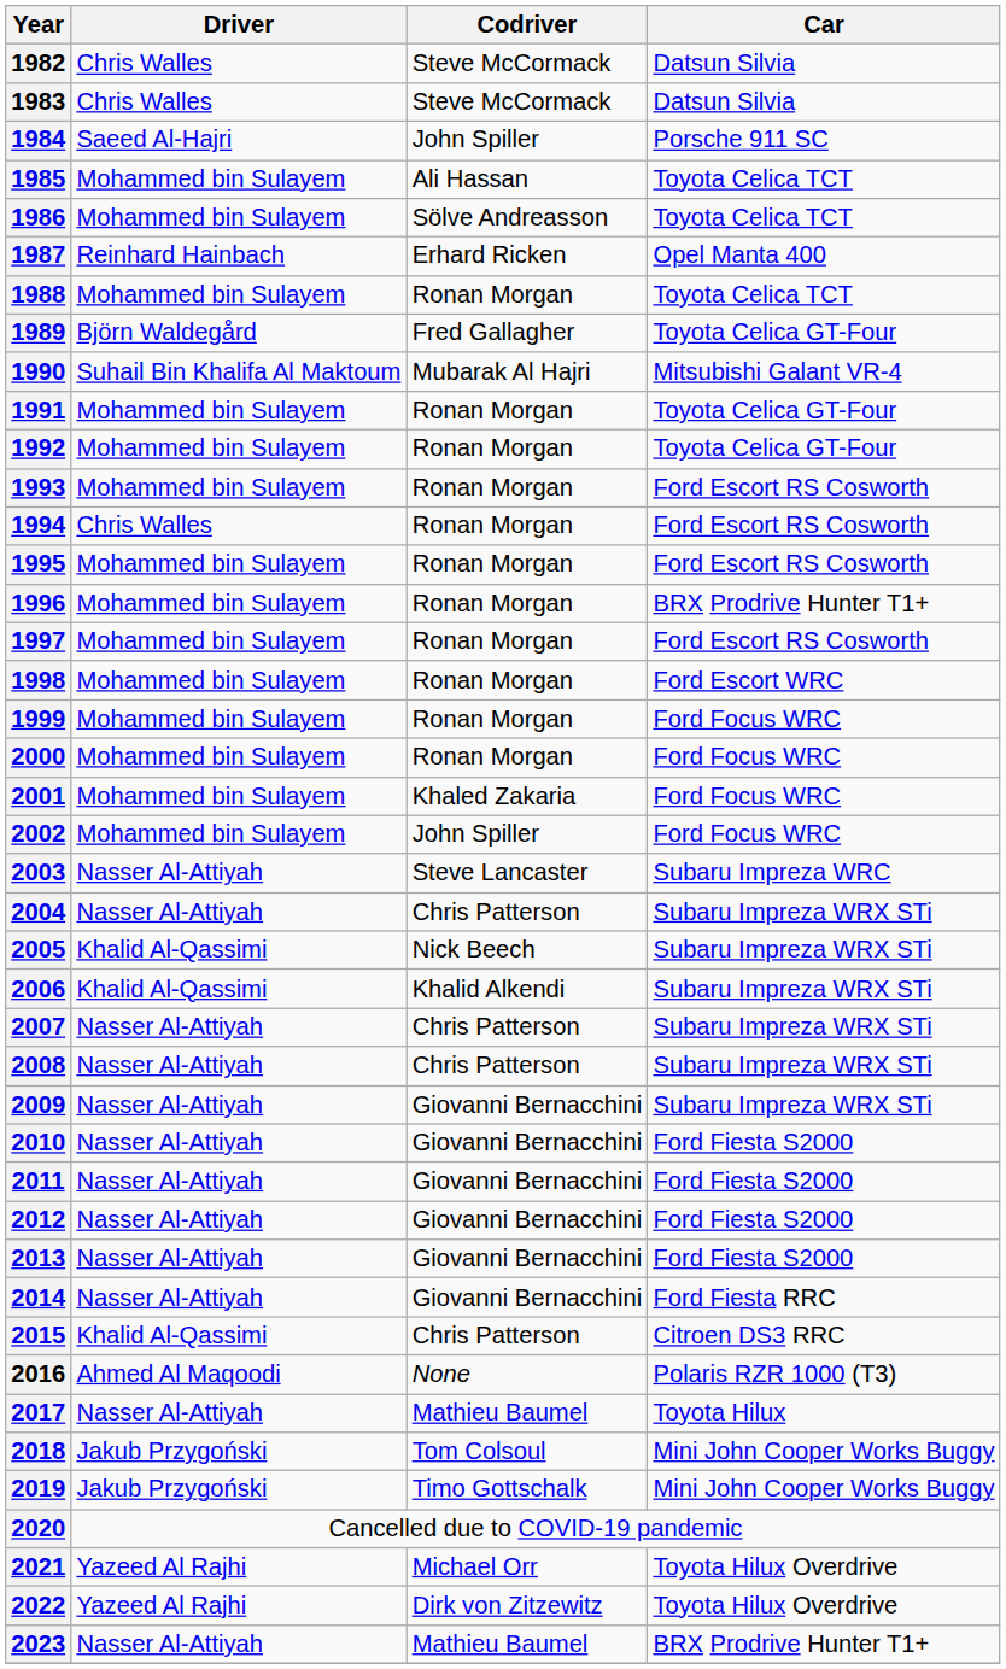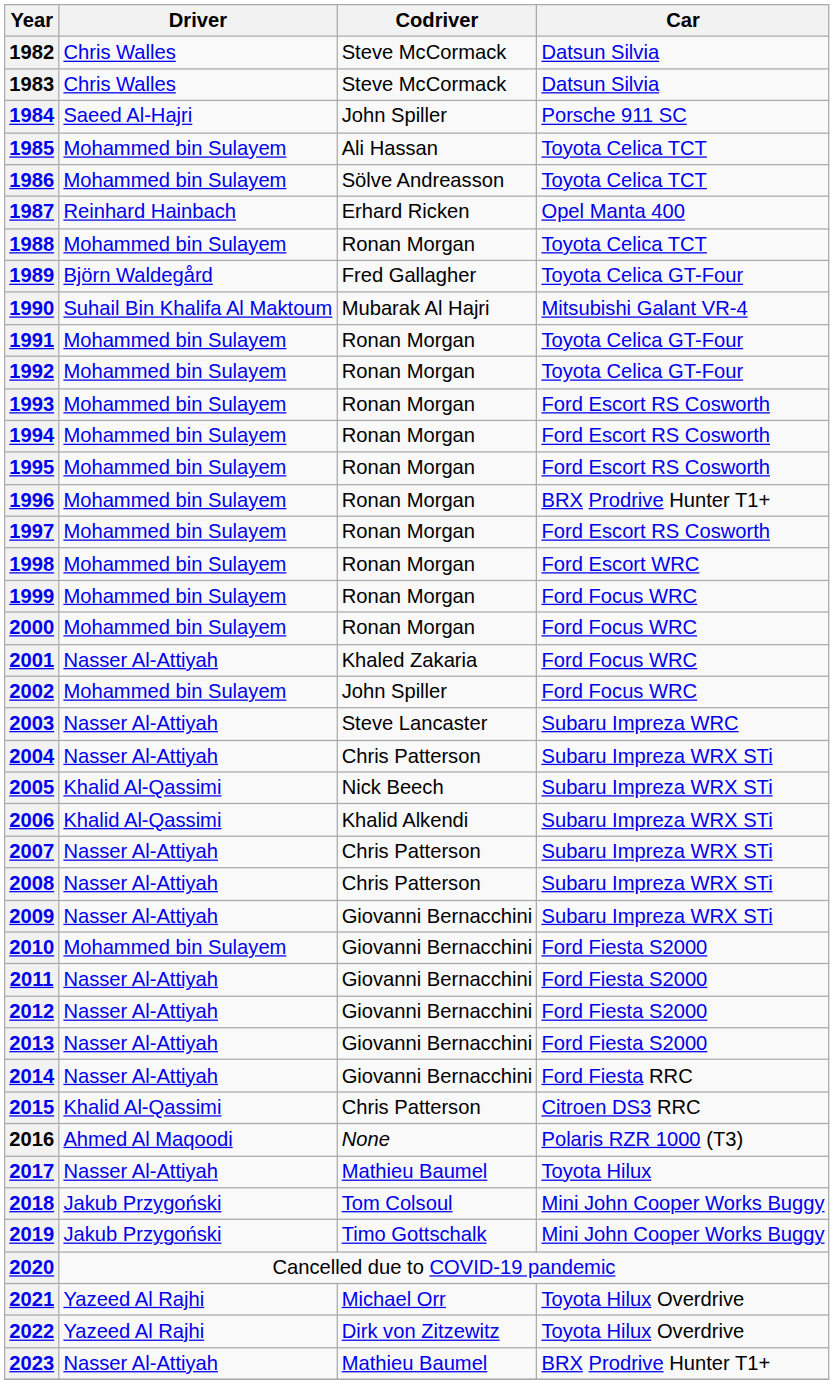1994 | Driver: Chris Walles -> Mohammed bin Sulayem
2001 | Driver: Mohammed bin Sulayem -> Nasser Al-Attiyah
2010 | Driver: Nasser Al-Attiyah -> Mohammed bin Sulayem
